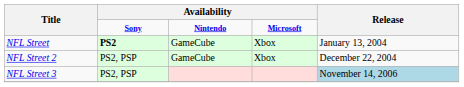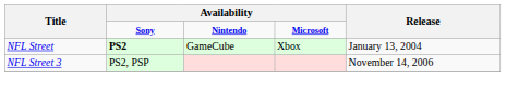- row: NFL Street 2 | PS2, PSP | GameCube | Xbox | December 22, 2004
NFL Street 3 | Release: lightblue background -> no background
